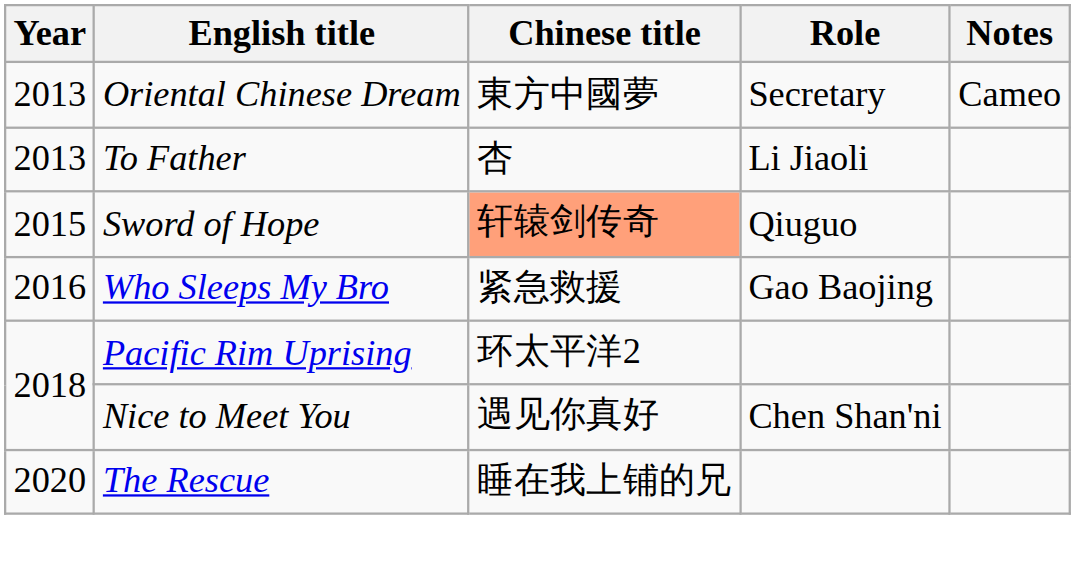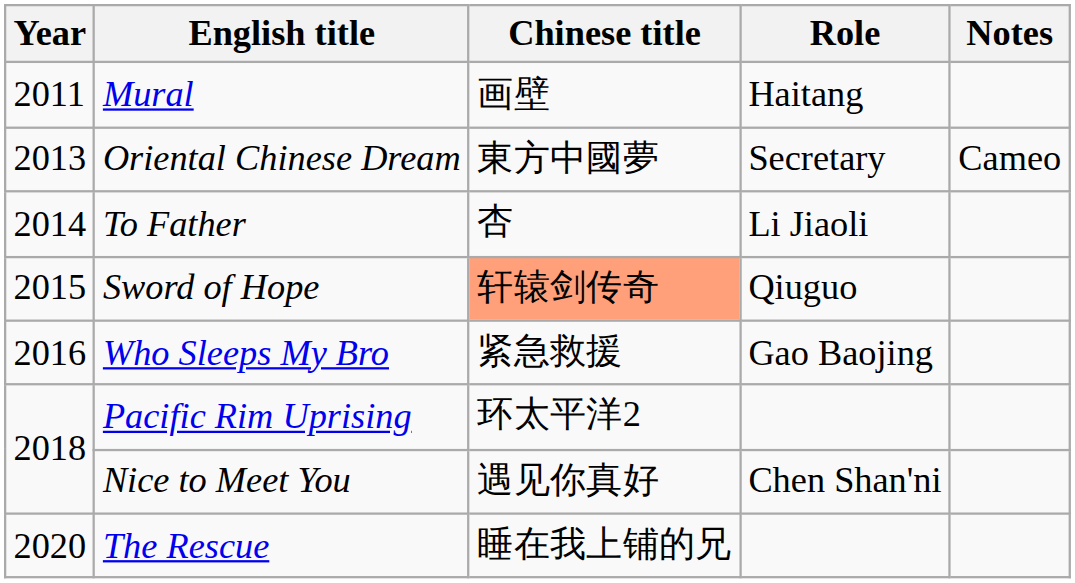+ row: 2011 | Mural | 画壁 | Haitang
To Father | Year: 2013 -> 2014
